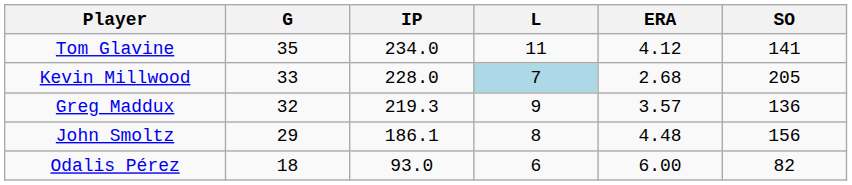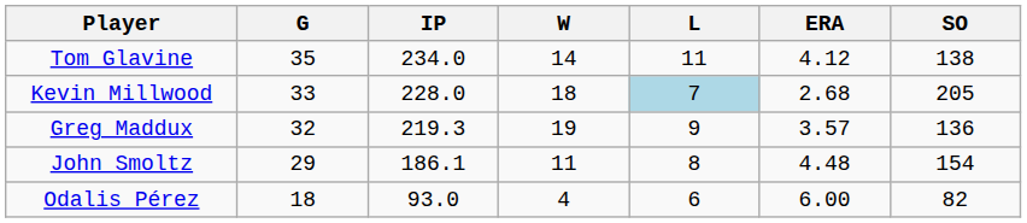+ column: W | 14 | 18 | 19 | 11 | 4
Tom Glavine | SO: 141 -> 138
John Smoltz | SO: 156 -> 154
